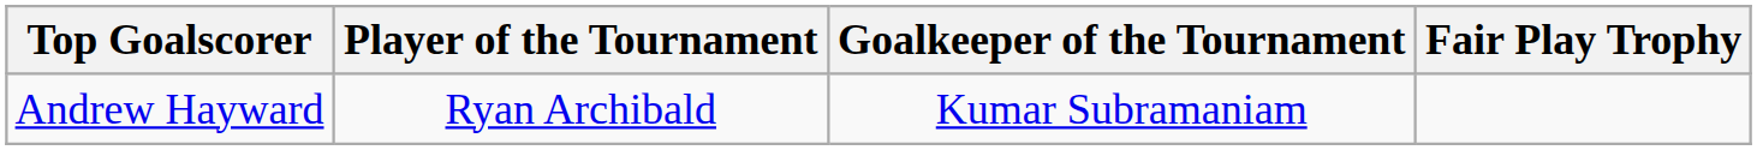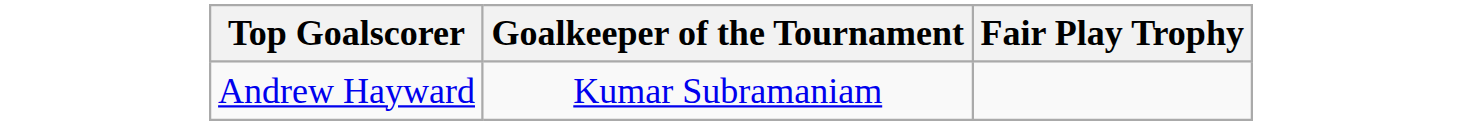- column: Player of the Tournament | Ryan Archibald
